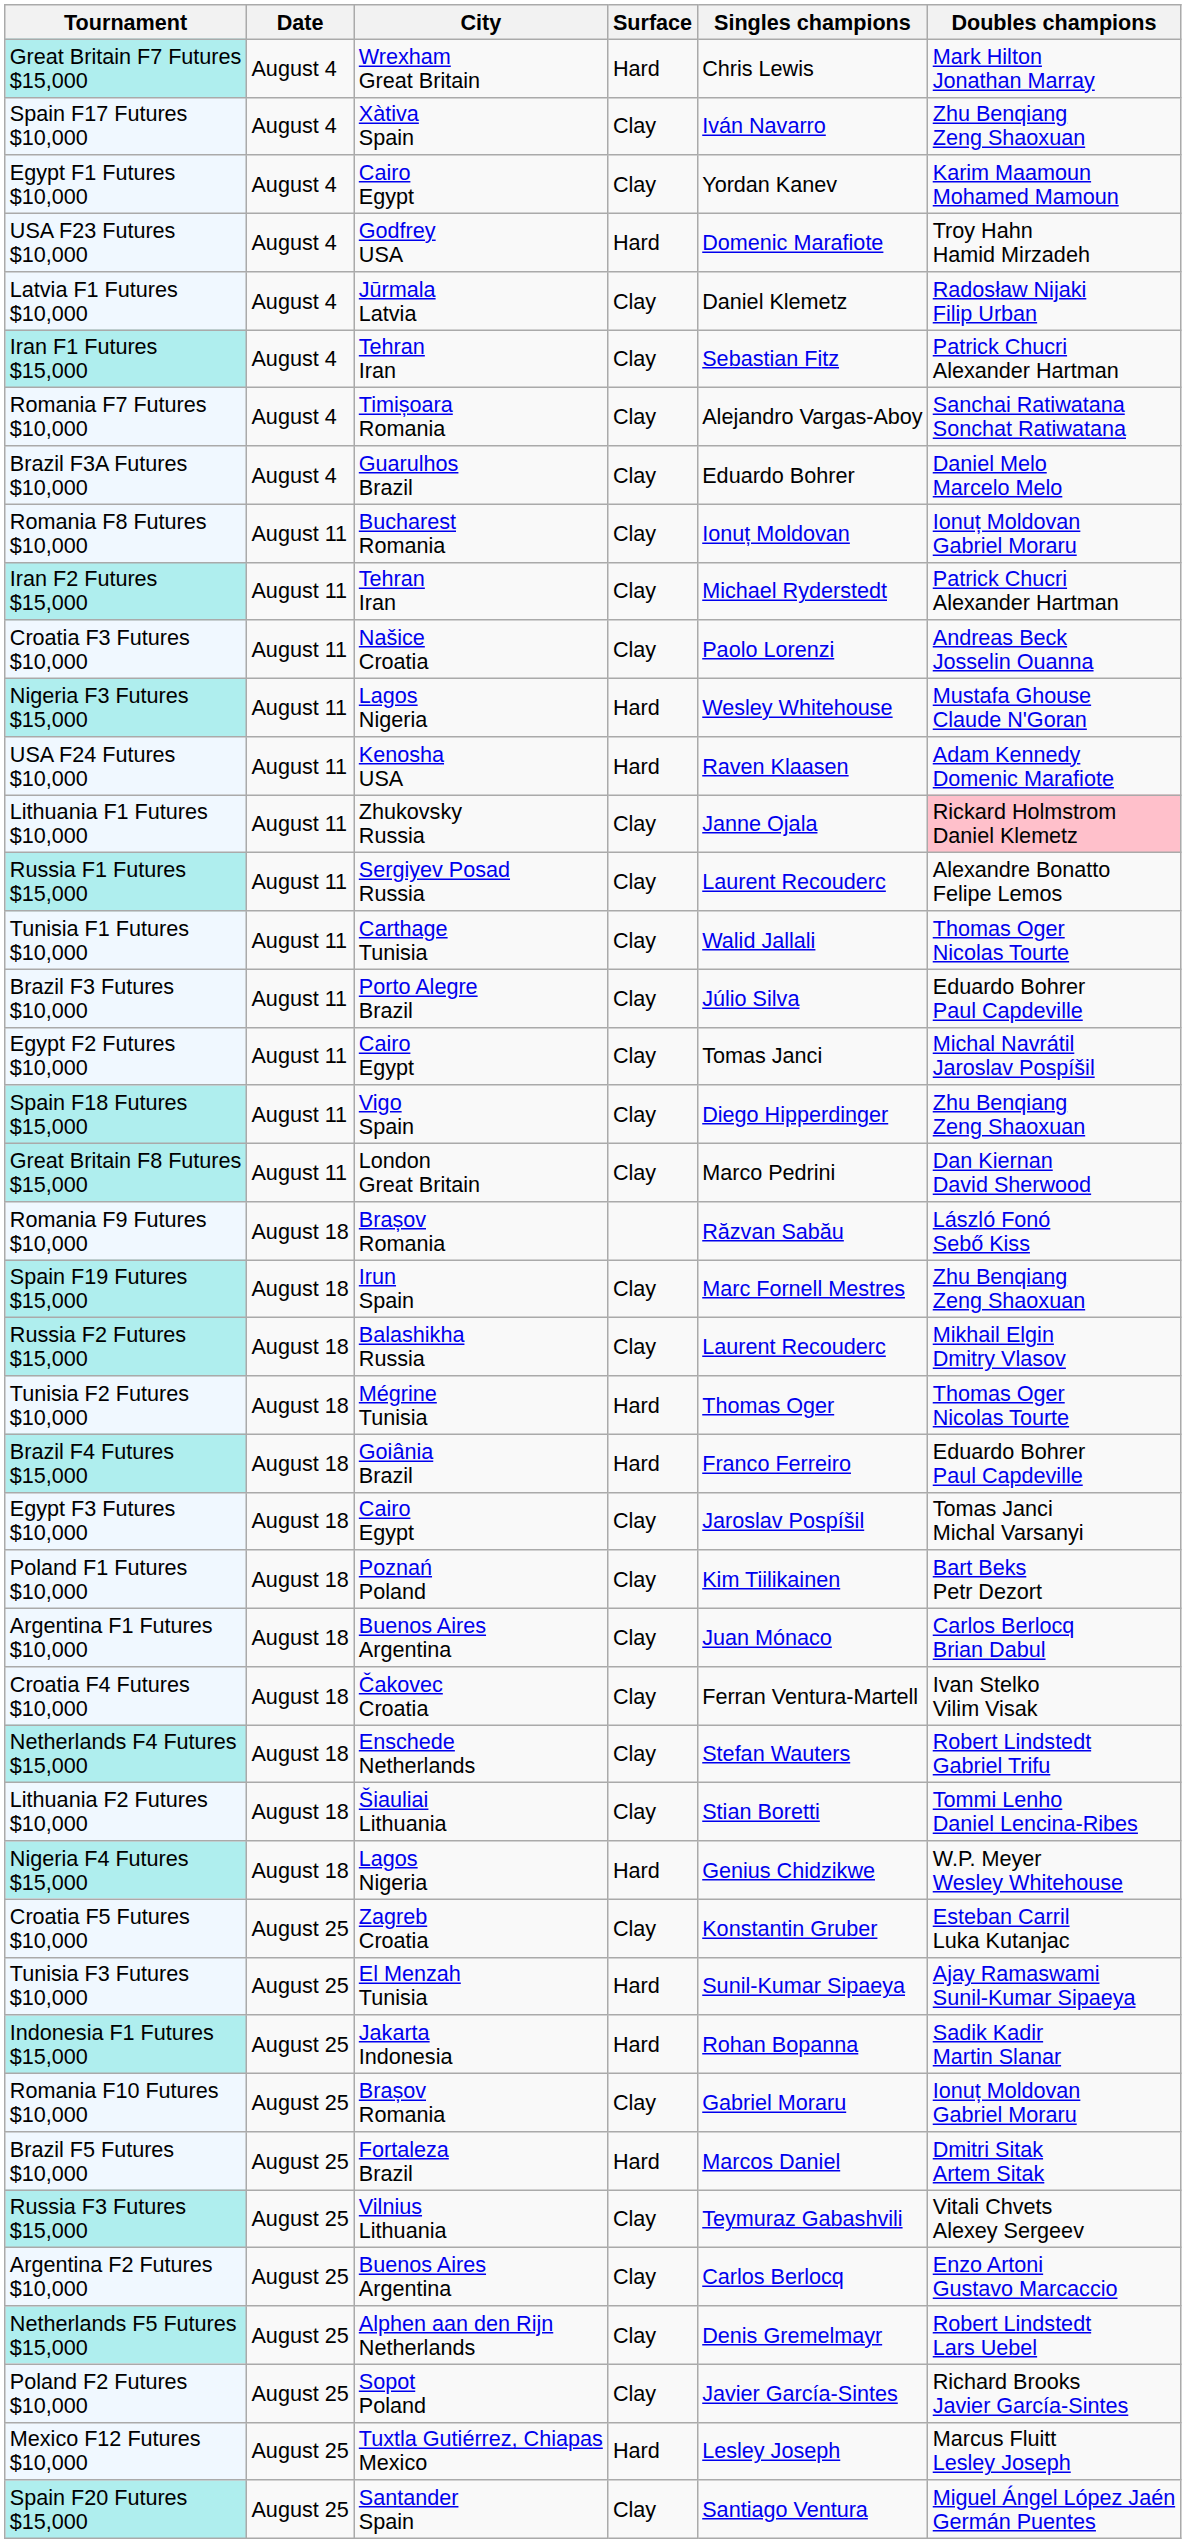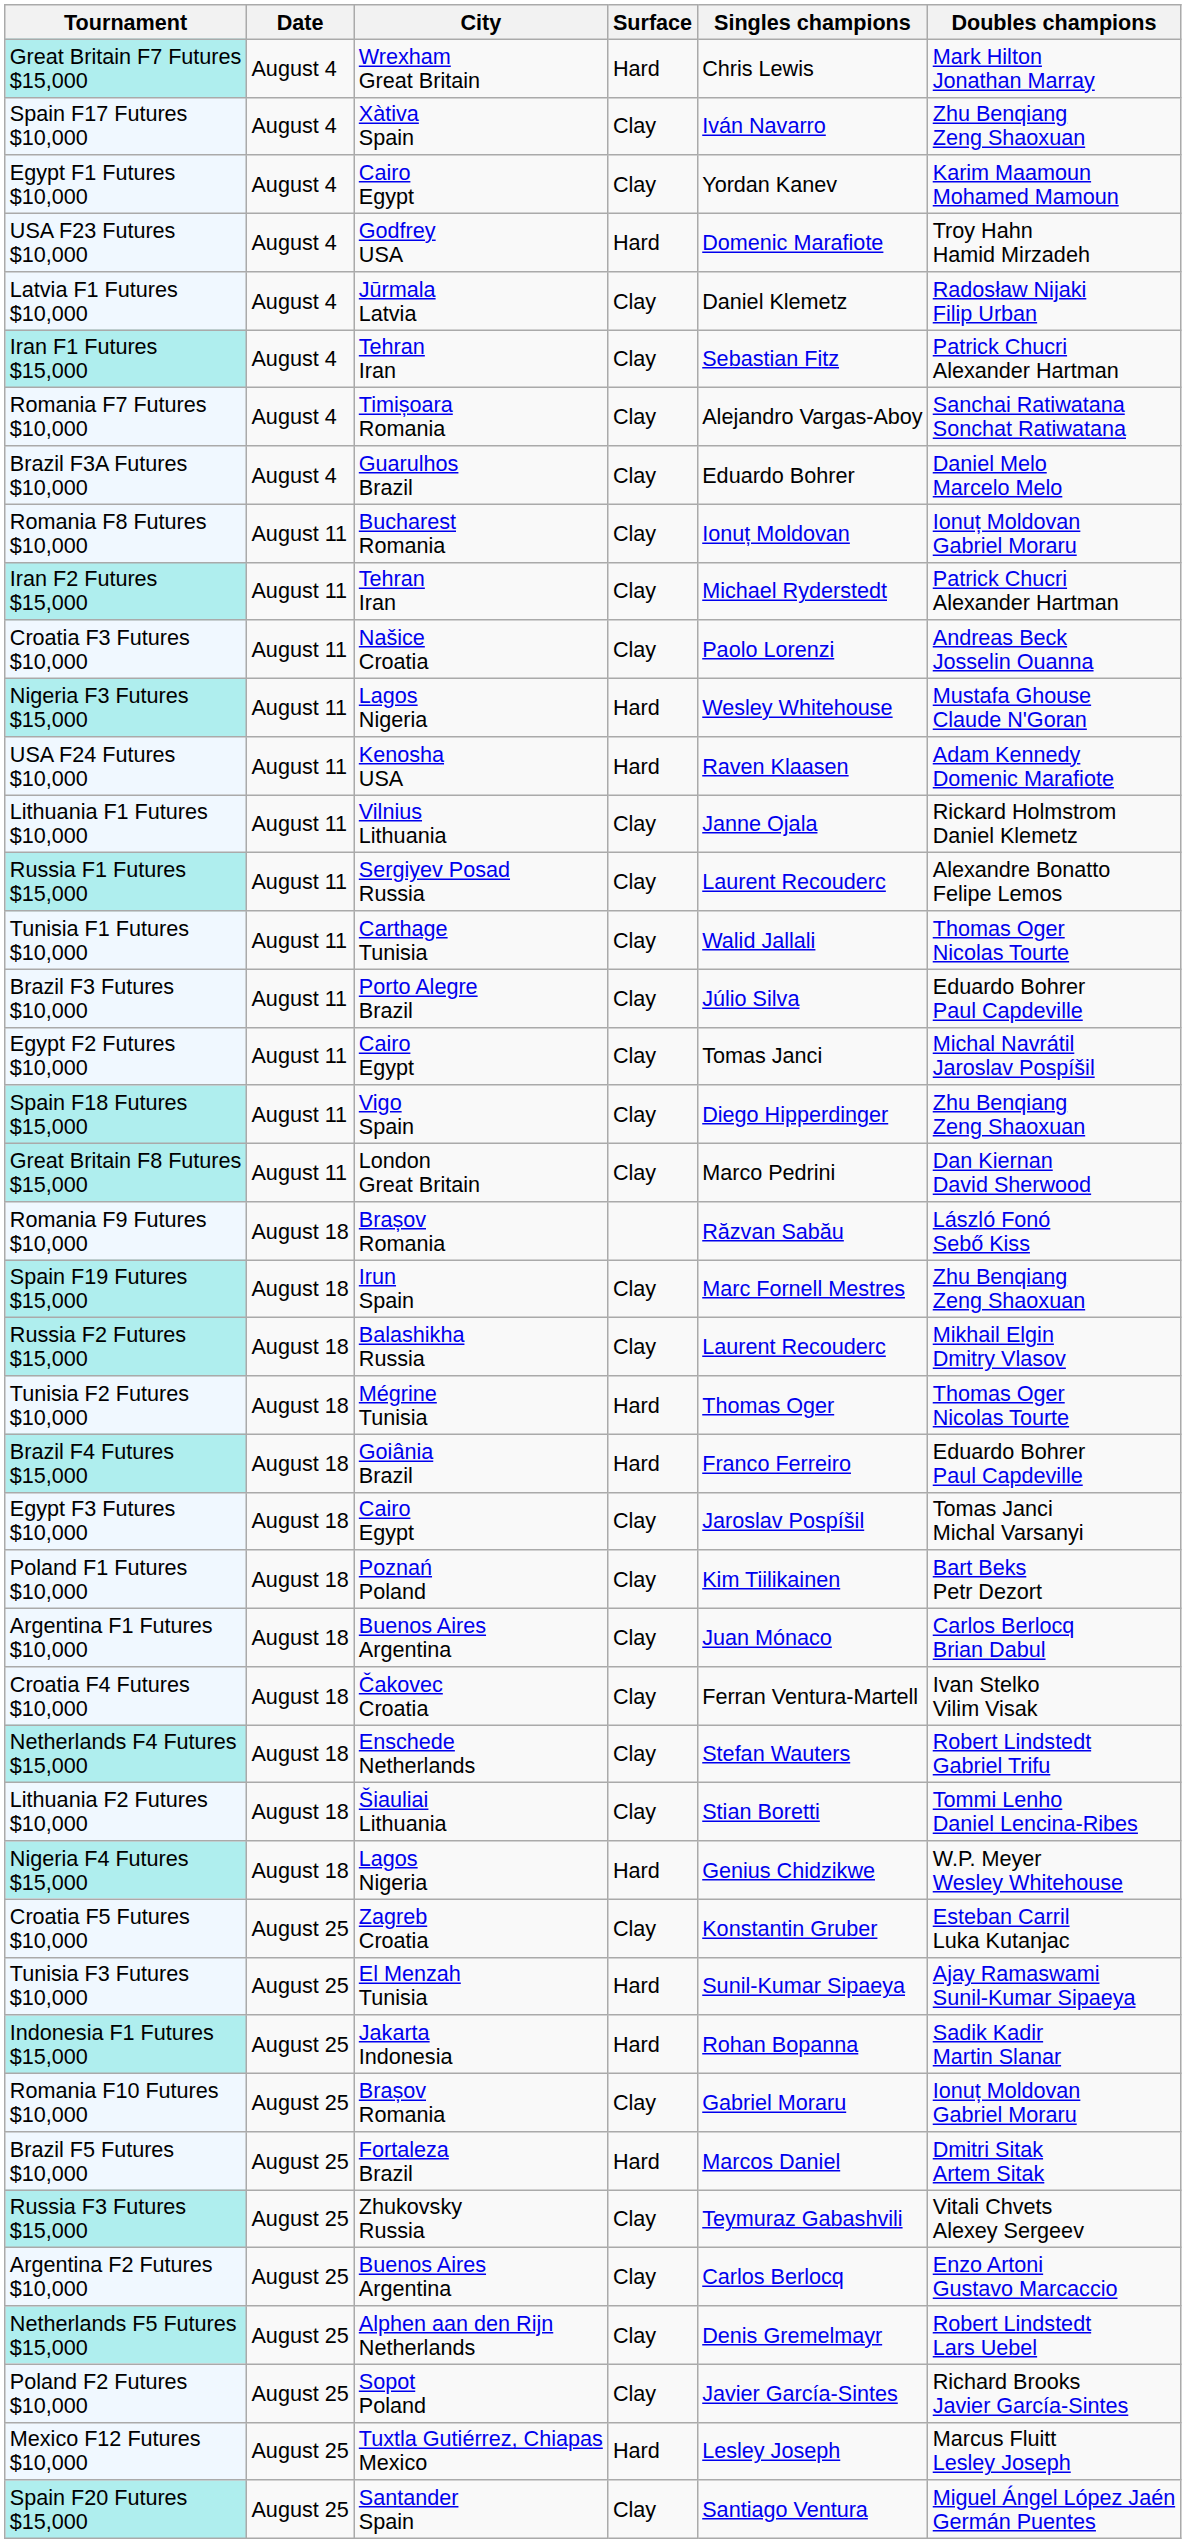Lithuania F1 Futures $10,000 | City: Zhukovsky Russia -> Vilnius Lithuania
Lithuania F1 Futures $10,000 | Doubles champions: pink background -> no background
Russia F3 Futures $15,000 | City: Vilnius Lithuania -> Zhukovsky Russia
